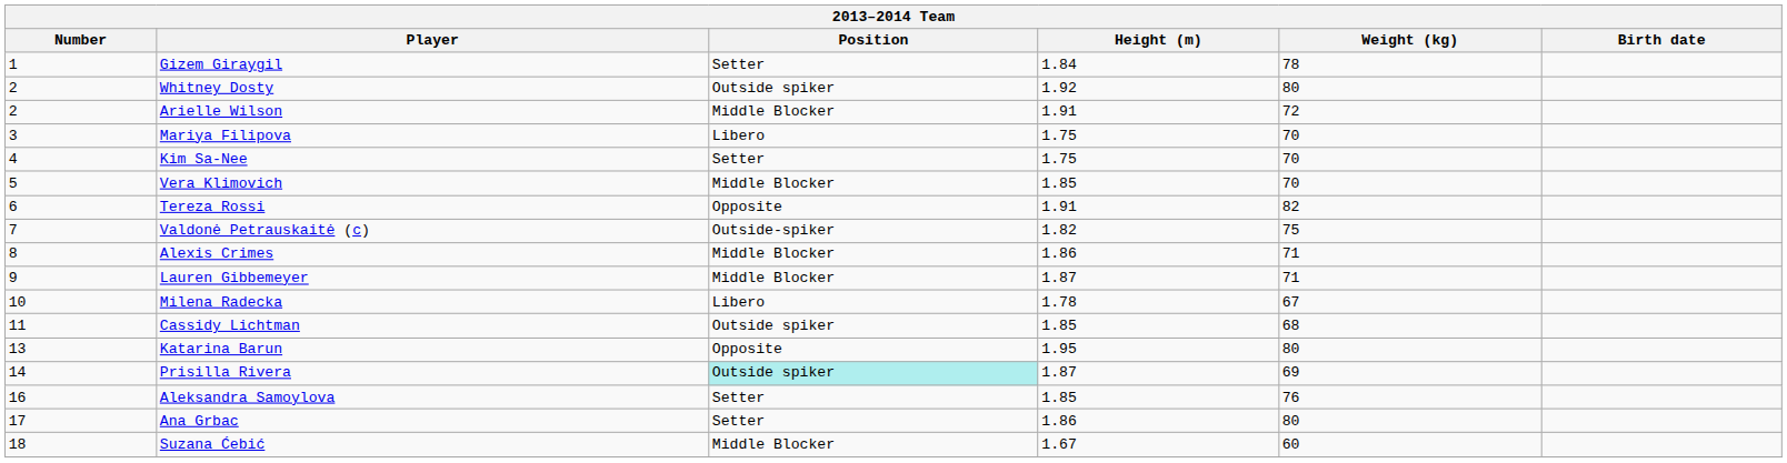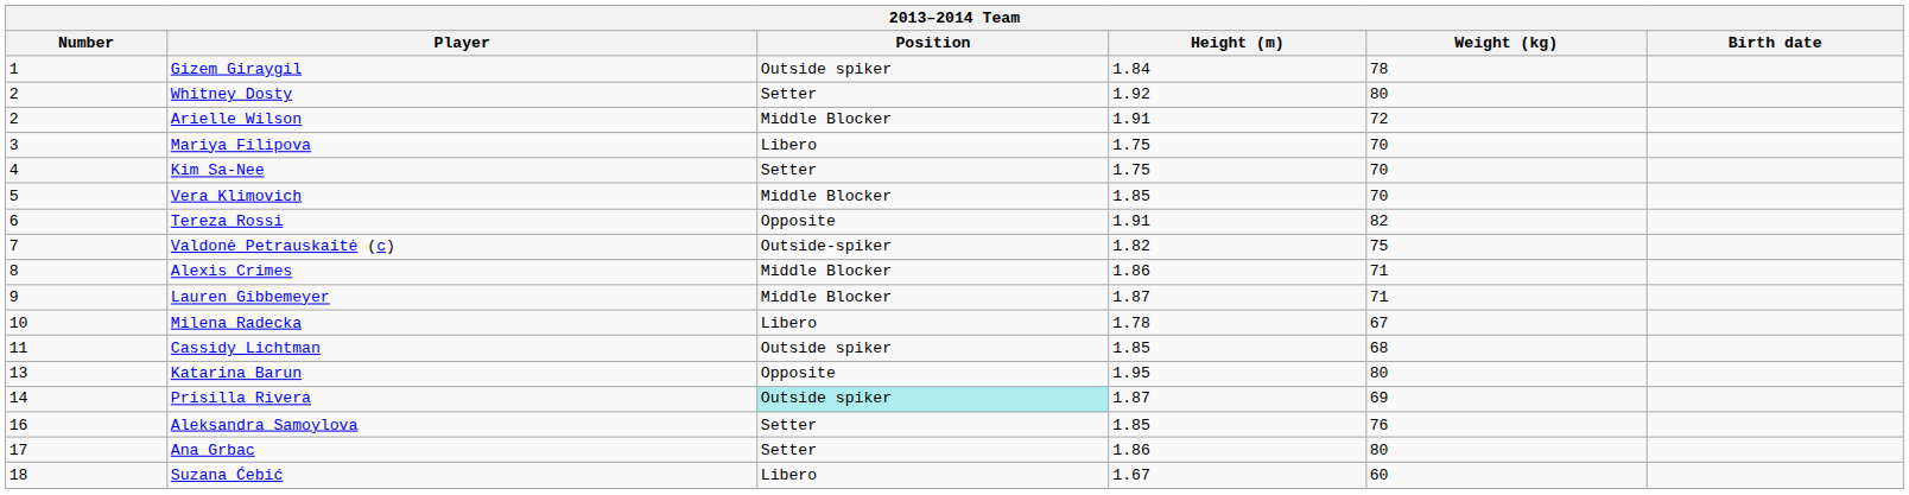Gizem Giraygil | Position: Setter -> Outside spiker
Whitney Dosty | Position: Outside spiker -> Setter
Suzana Ćebić | Position: Middle Blocker -> Libero
